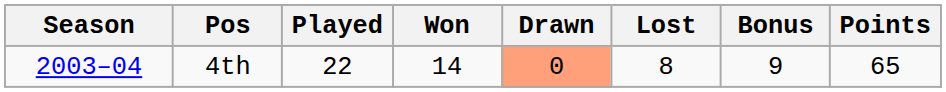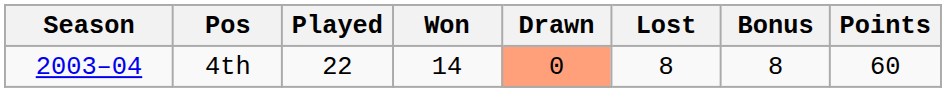4th | Bonus: 9 -> 8
4th | Points: 65 -> 60
